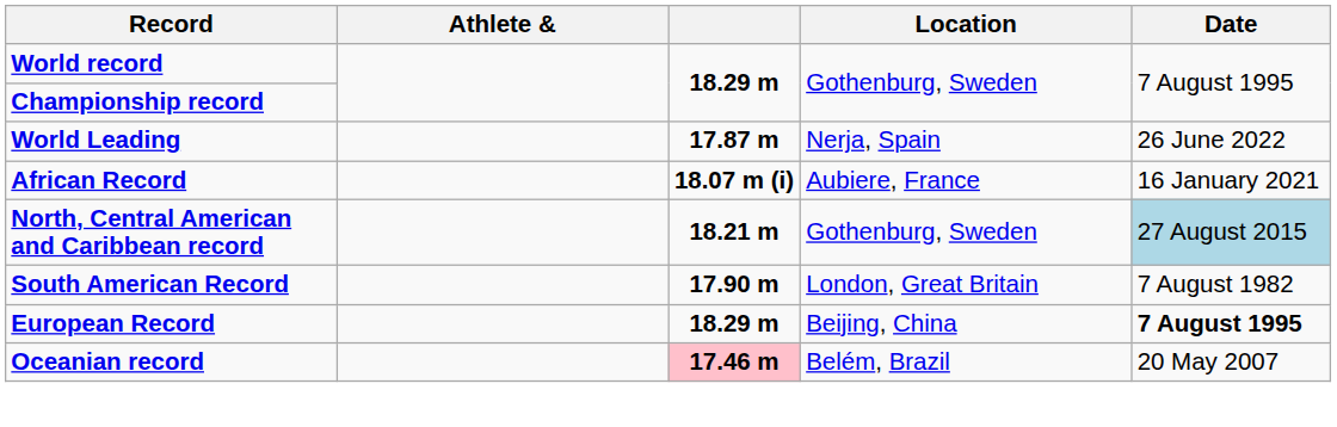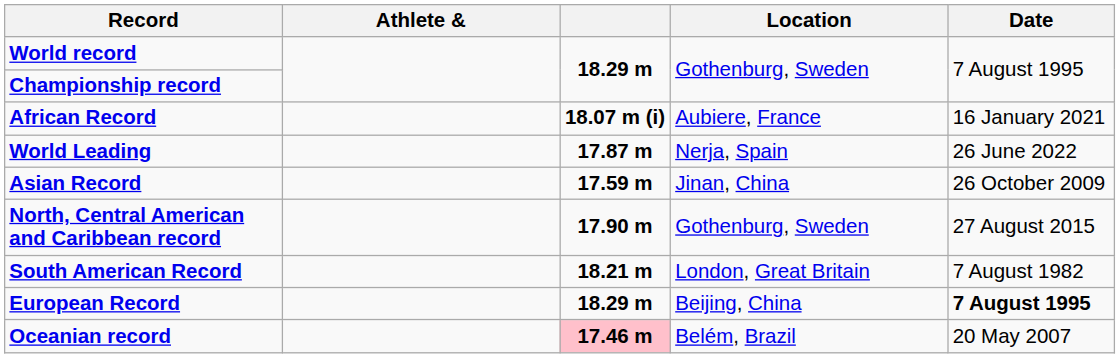rows swapped: World Leading <-> African Record
+ row: Asian Record | 17.59 m | Jinan, China | 26 October 2009
North, Central American and Caribbean record | column 3: 18.21 m -> 17.90 m
North, Central American and Caribbean record | Date: lightblue background -> no background
South American Record | column 3: 17.90 m -> 18.21 m
